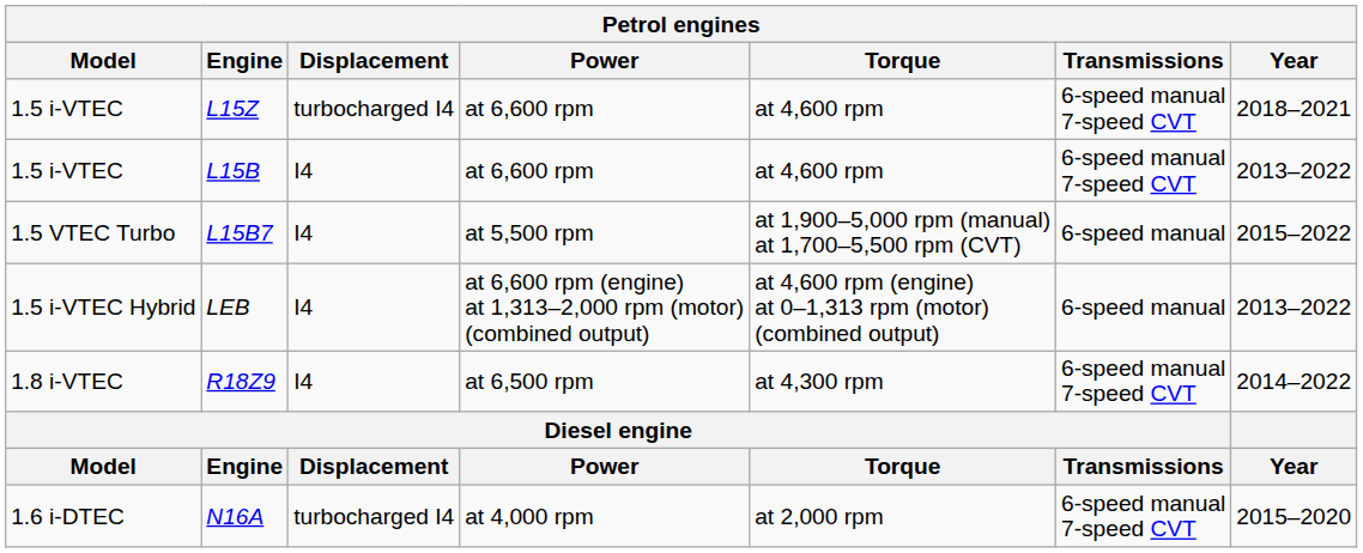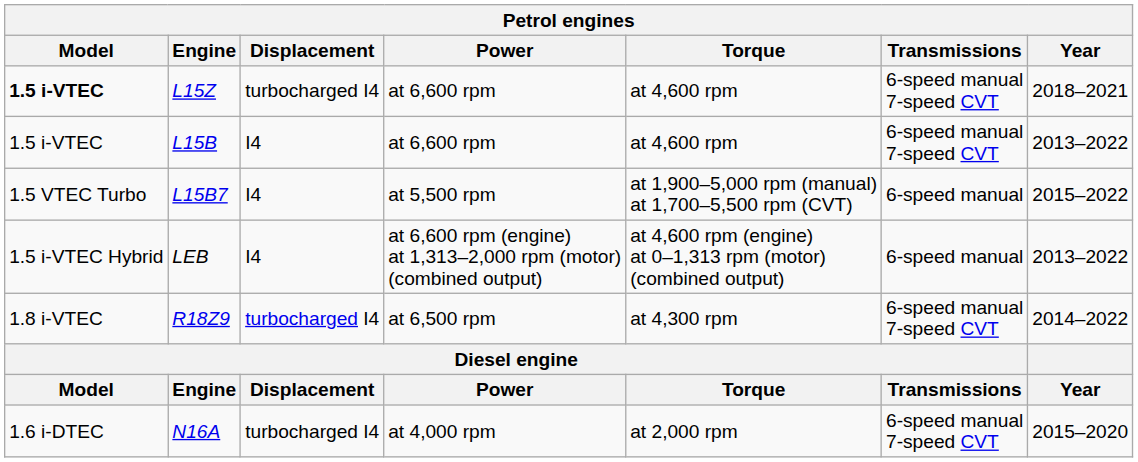L15Z | Model: normal -> bold
R18Z9 | Displacement: I4 -> turbocharged I4
